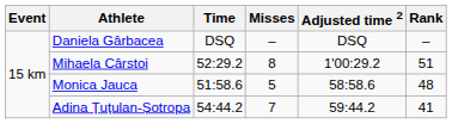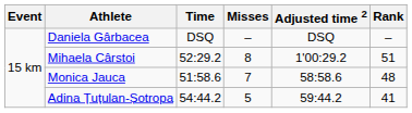Monica Jauca | Misses: 5 -> 7
Adina Țuțulan-Șotropa | Misses: 7 -> 5
